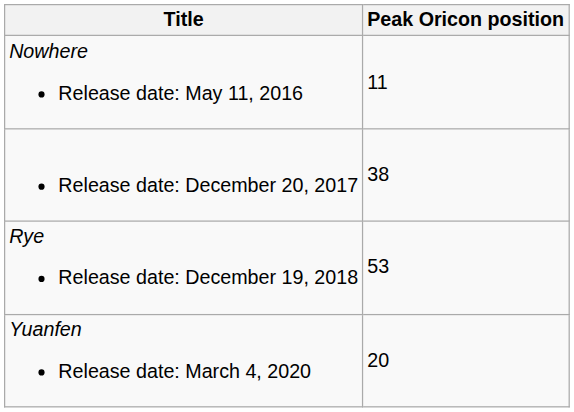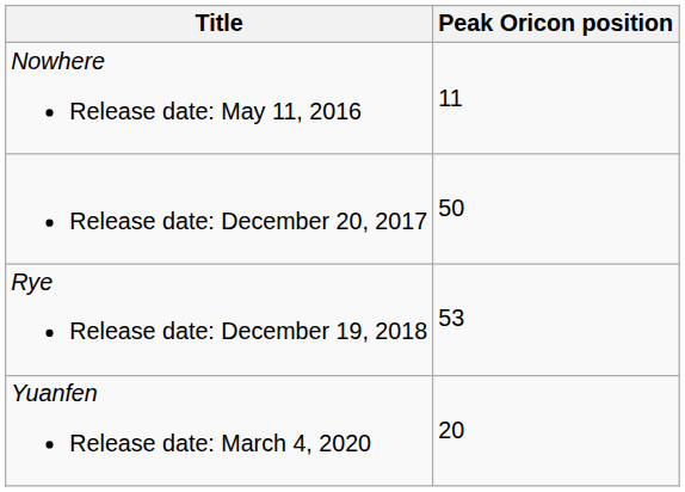Release date: December 20, 2017 | Peak Oricon position: 38 -> 50
